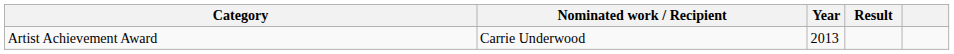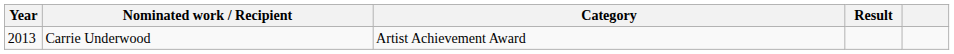columns swapped: Year <-> Category
